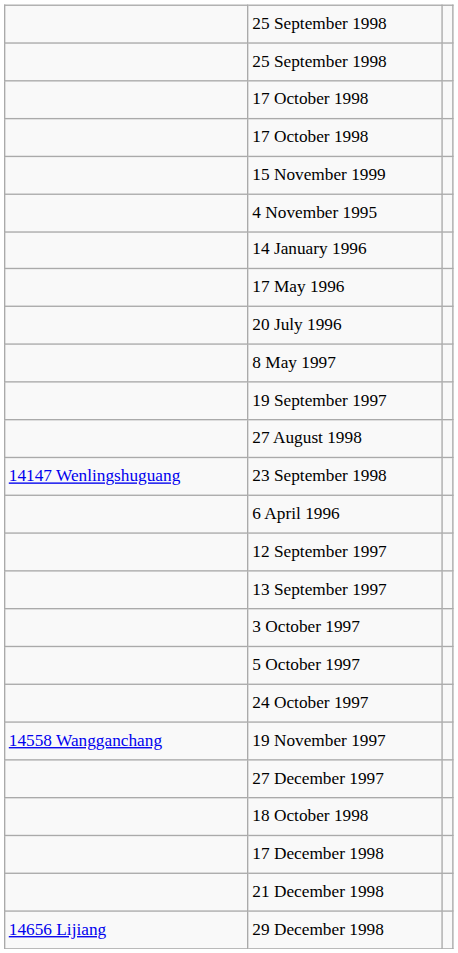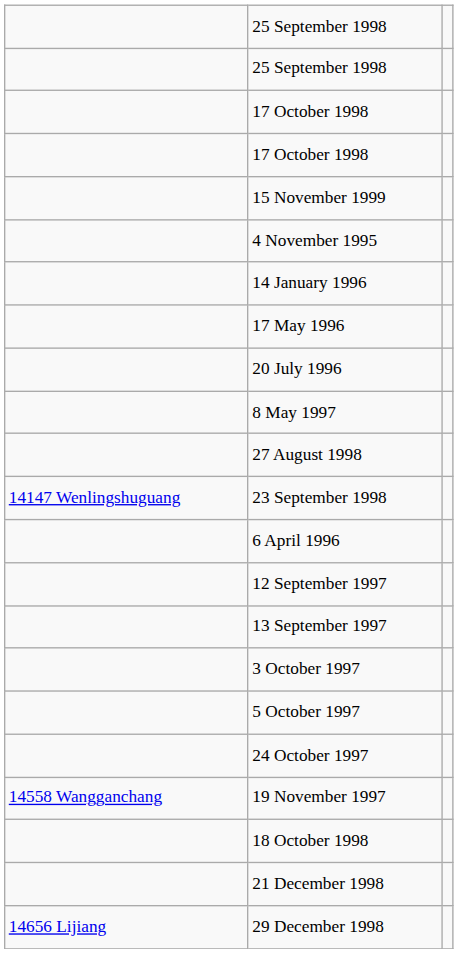- row: 19 September 1997
- row: 27 December 1997
- row: 17 December 1998
